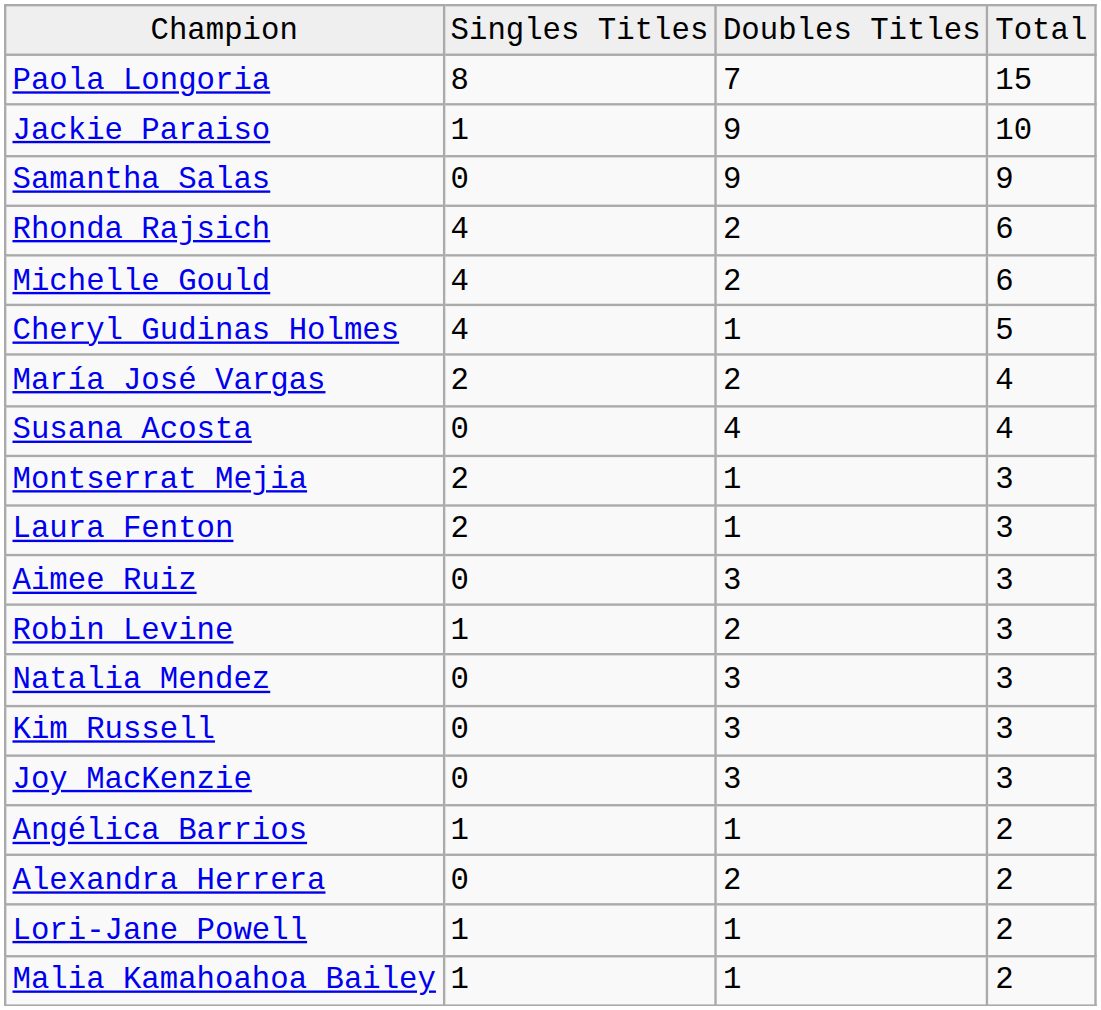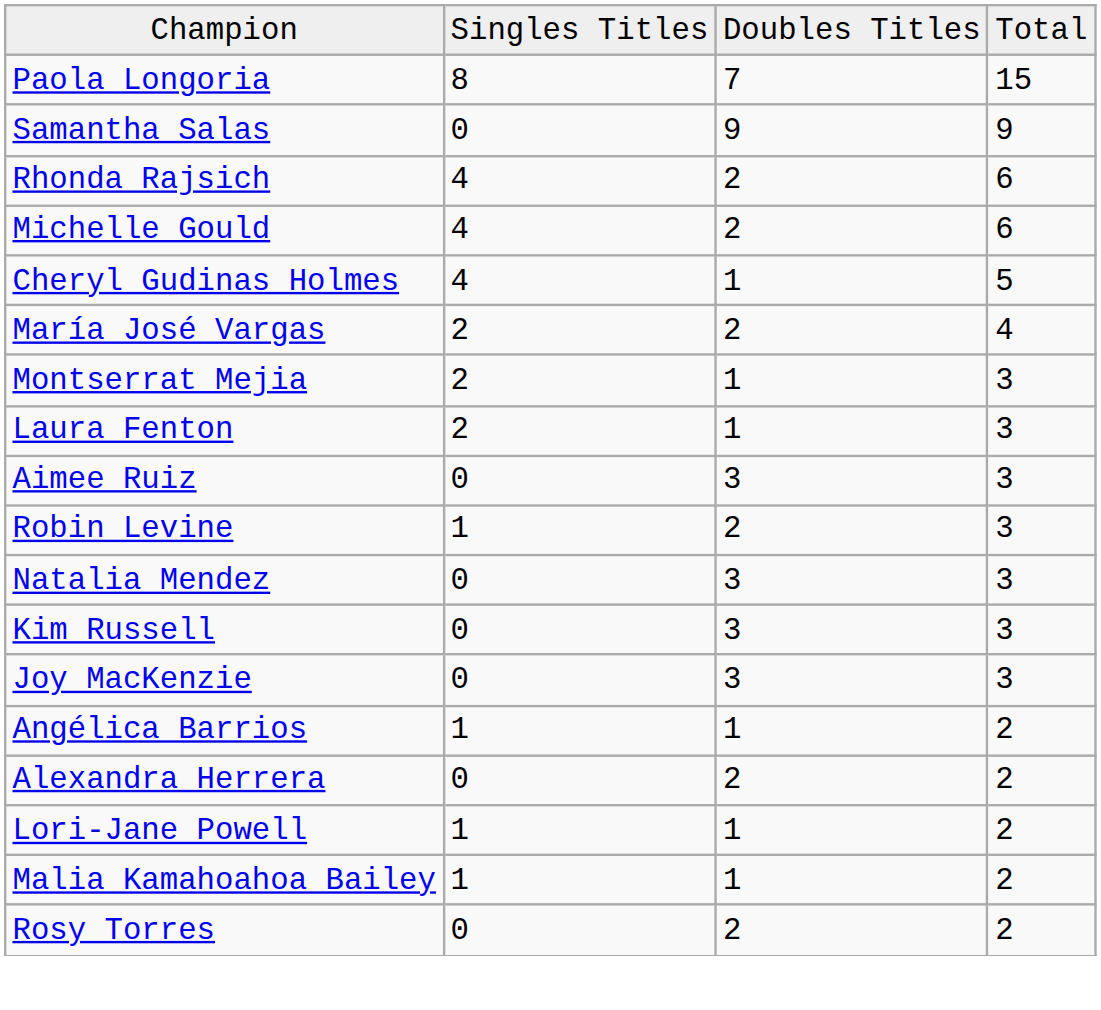- row: Jackie Paraiso | 1 | 9 | 10
- row: Susana Acosta | 0 | 4 | 4
+ row: Rosy Torres | 0 | 2 | 2
